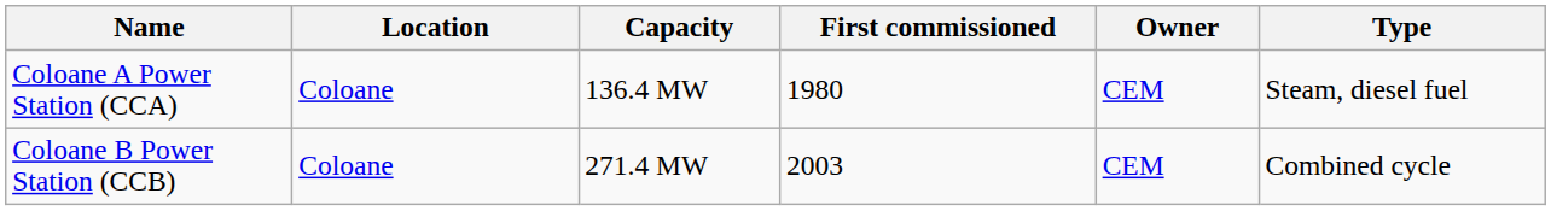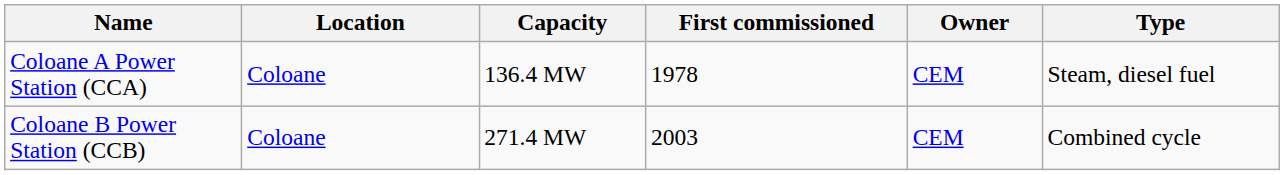Coloane A Power Station (CCA) | First commissioned: 1980 -> 1978
